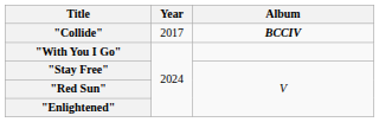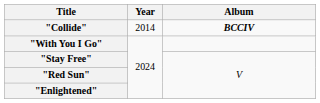"Collide" | Year: 2017 -> 2014
